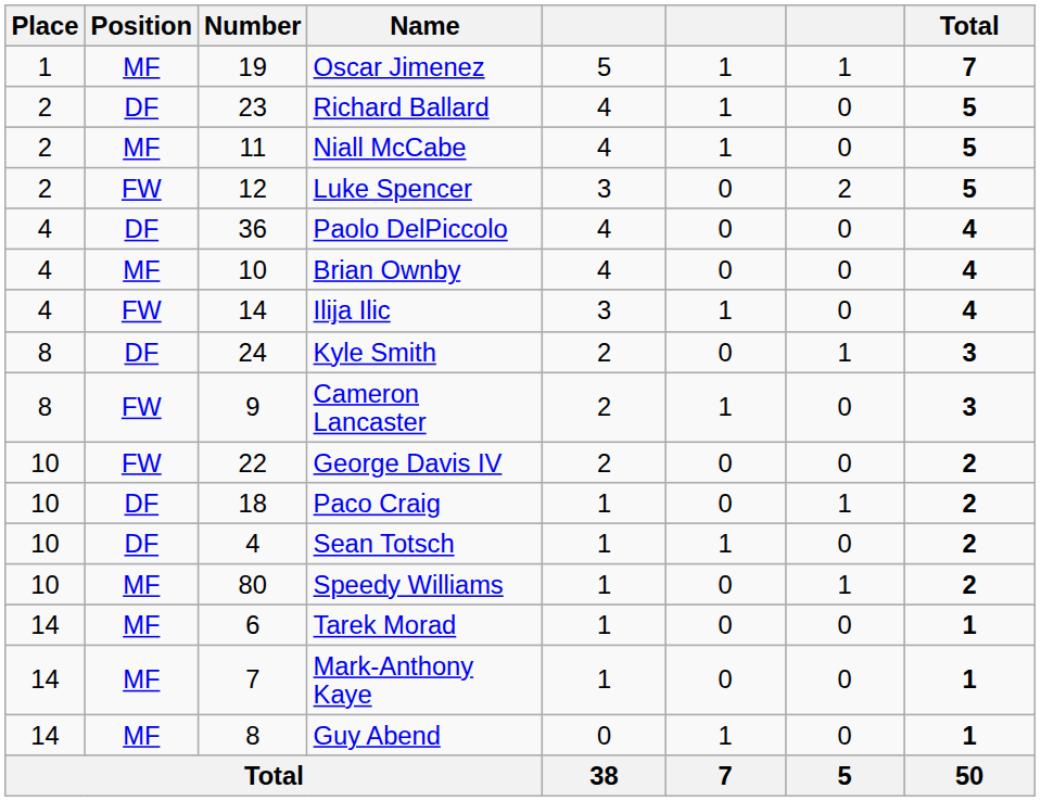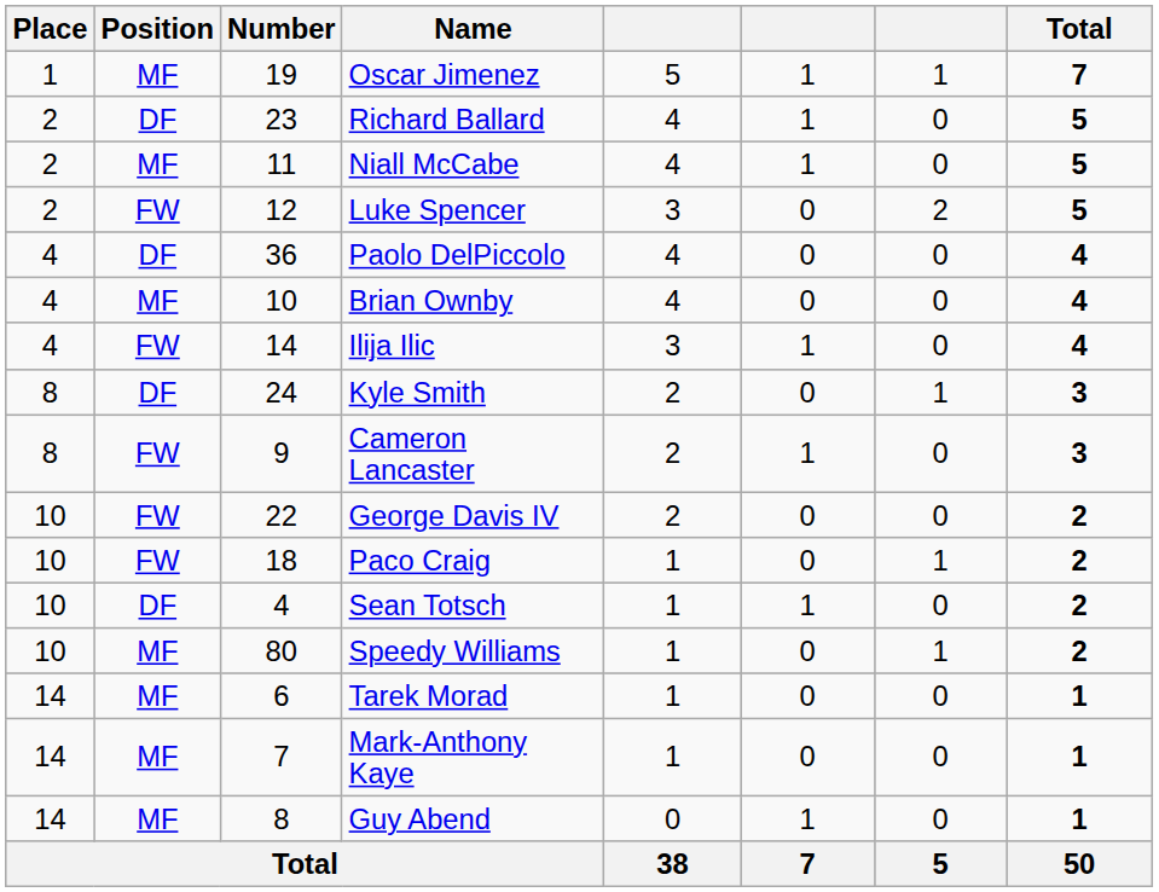Paco Craig | Position: DF -> FW
